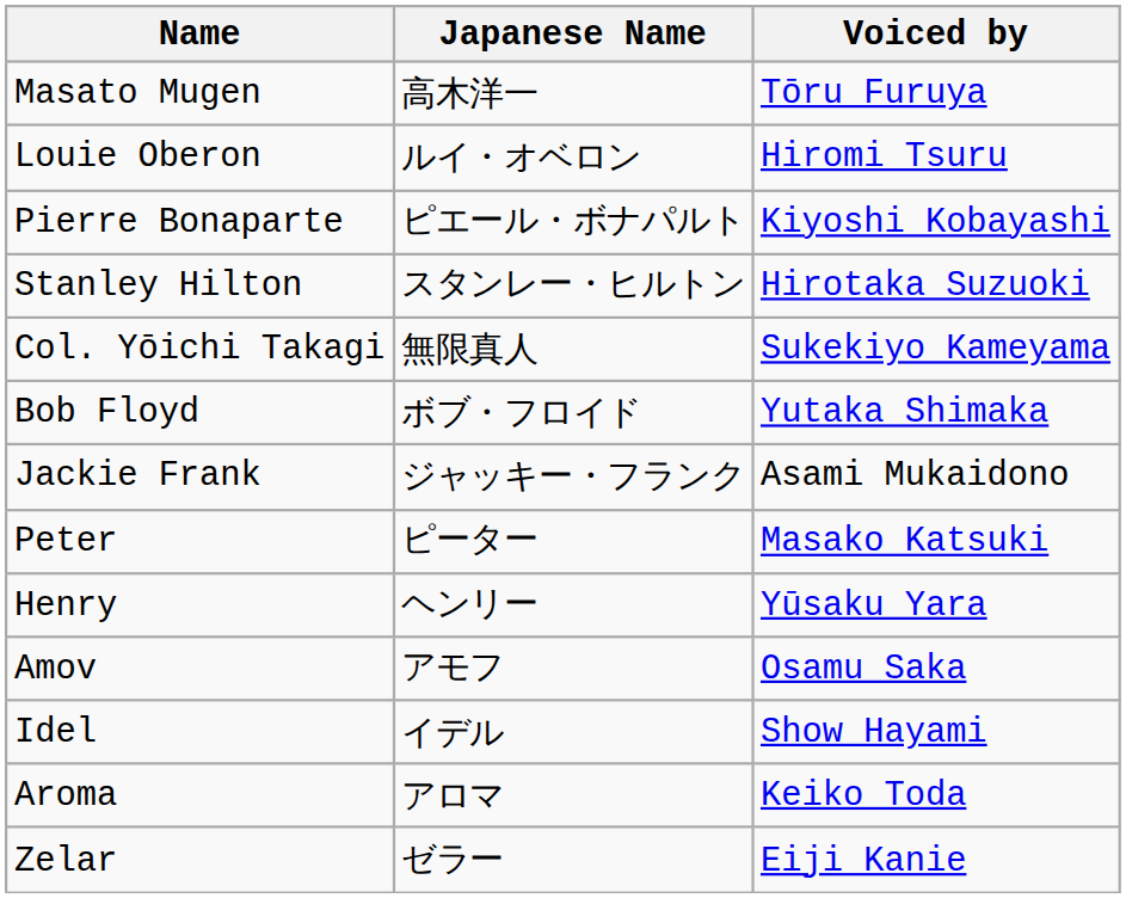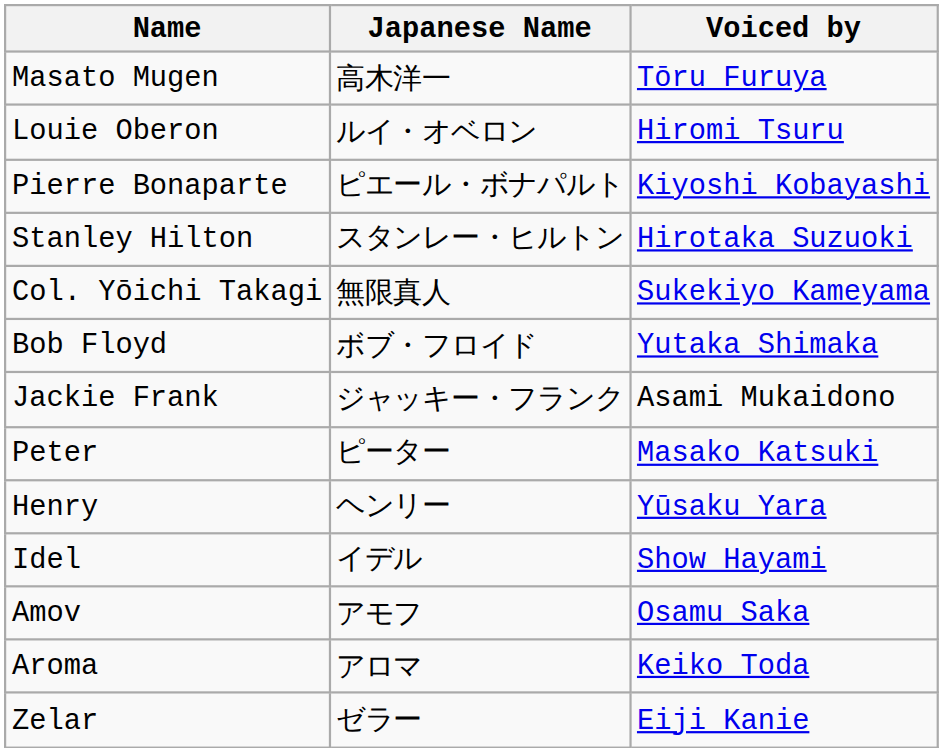rows swapped: Idel <-> Amov
